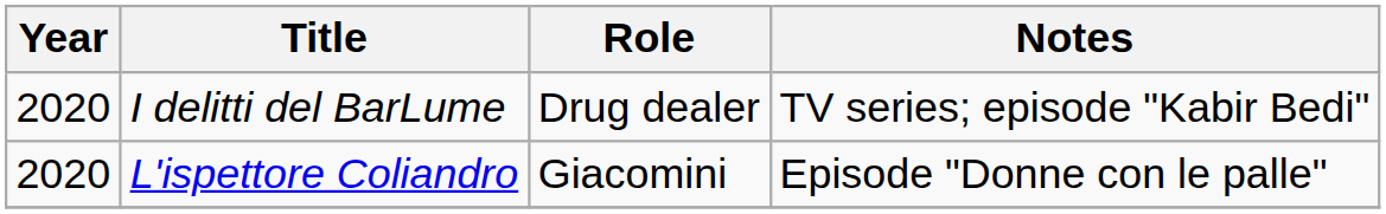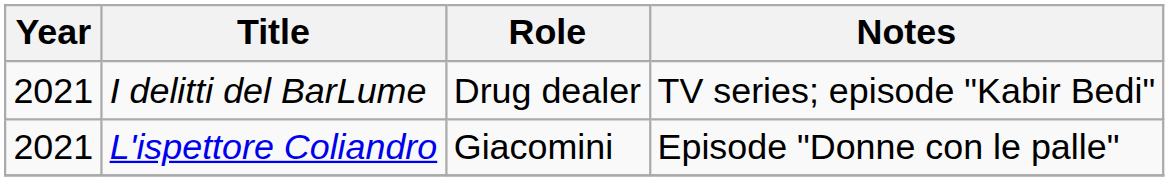I delitti del BarLume | Year: 2020 -> 2021
L'ispettore Coliandro | Year: 2020 -> 2021
